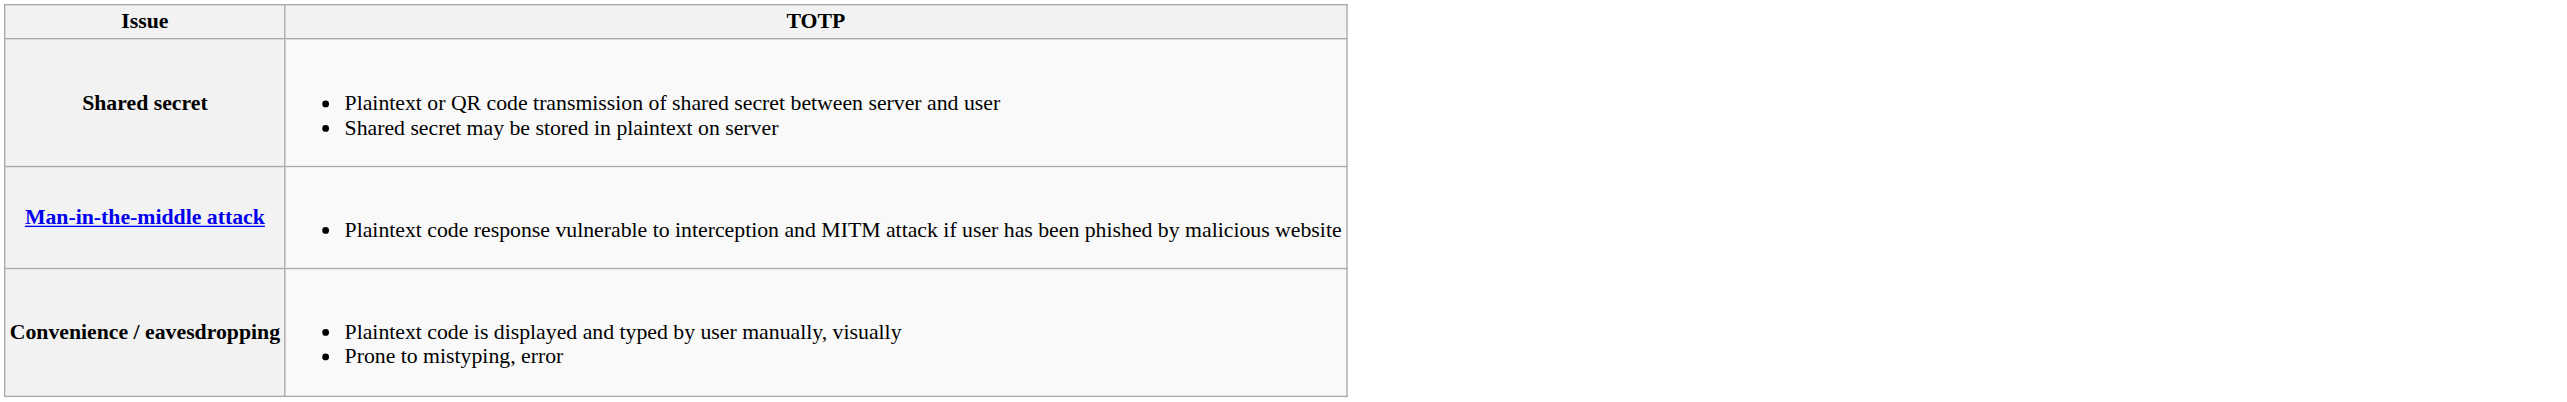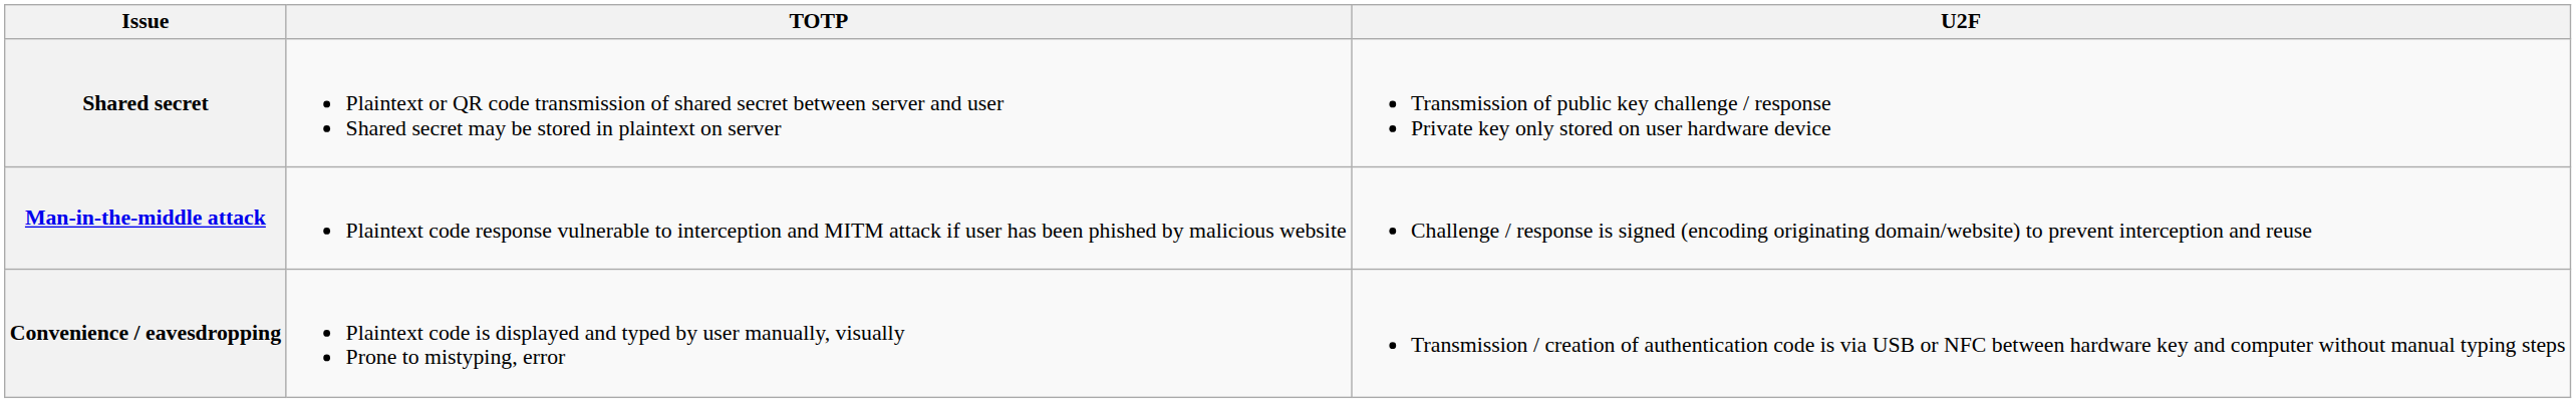+ column: U2F | Transmission of public key challenge / response Private key only stored on user hardware device | Challenge / response is signed (encoding originating domain/website) to prevent interception and reuse | Transmission / creation of authentication code is via USB or NFC between hardware key and computer without manual typing steps
